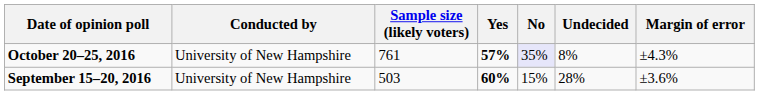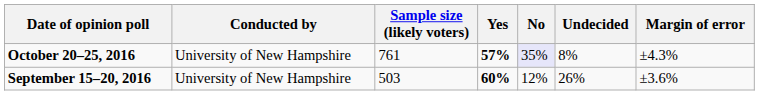September 15–20, 2016 | No: 15% -> 12%
September 15–20, 2016 | Undecided: 28% -> 26%
